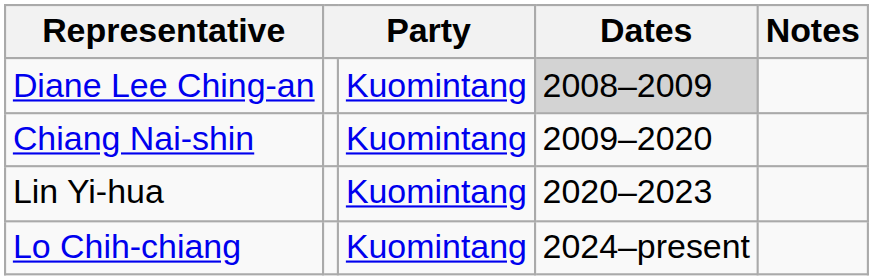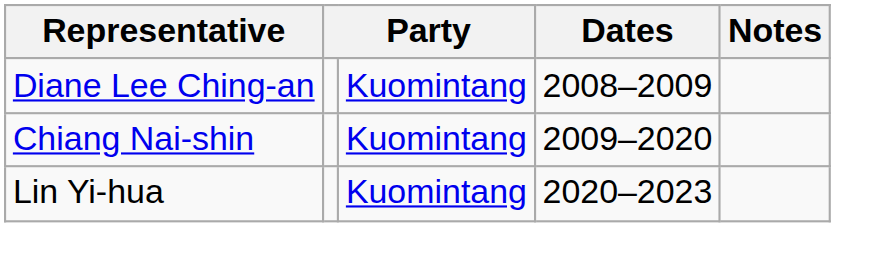Diane Lee Ching-an | Dates: lightgrey background -> no background
- row: Lo Chih-chiang | Kuomintang | 2024–present
